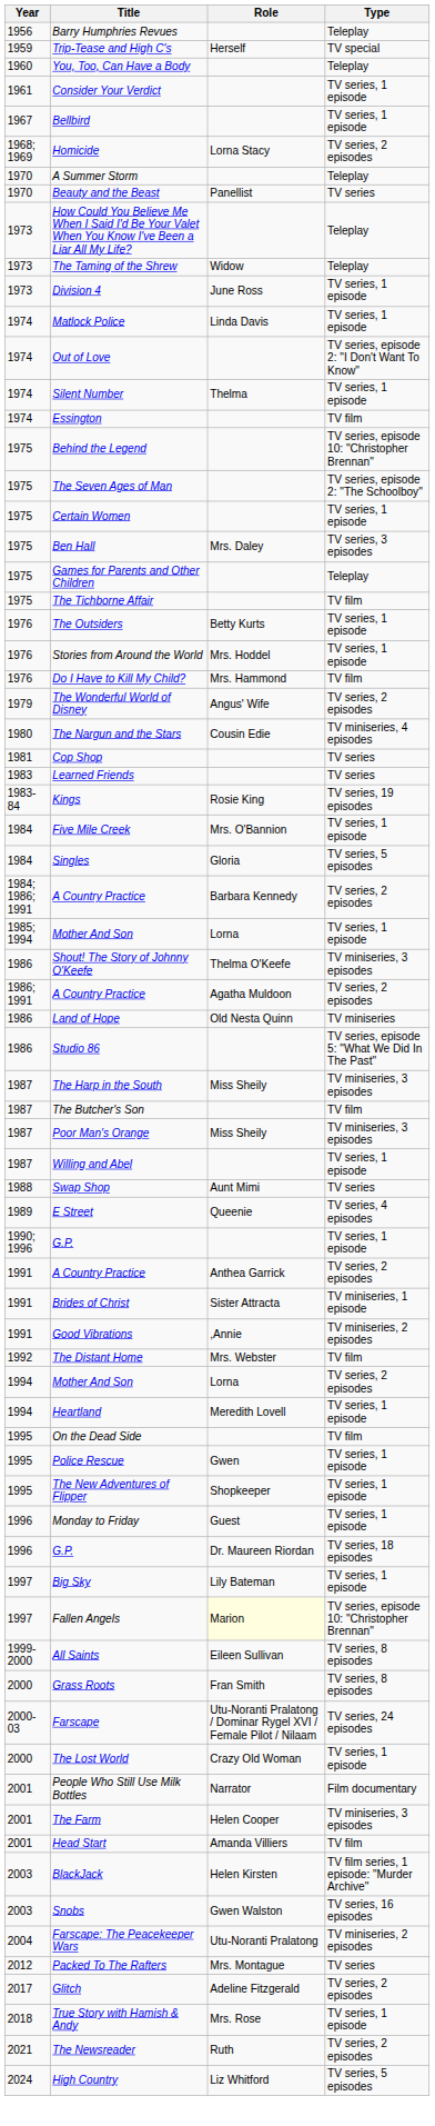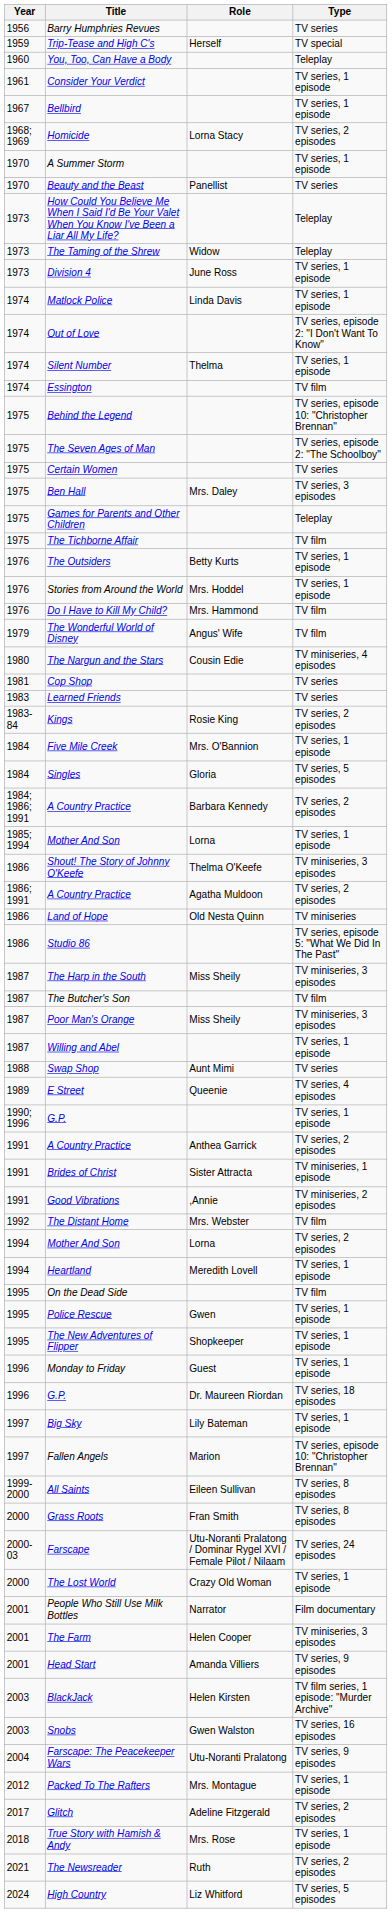Barry Humphries Revues | Type: Teleplay -> TV series
A Summer Storm | Type: Teleplay -> TV series, 1 episode
Certain Women | Type: TV series, 1 episode -> TV series
The Wonderful World of Disney | Type: TV series, 2 episodes -> TV film
Kings | Type: TV series, 19 episodes -> TV series, 2 episodes
Fallen Angels | Role: lightyellow background -> no background
Head Start | Type: TV film -> TV series, 9 episodes
Farscape: The Peacekeeper Wars | Type: TV miniseries, 2 episodes -> TV series, 9 episodes
Packed To The Rafters | Type: TV series -> TV series, 1 episode
